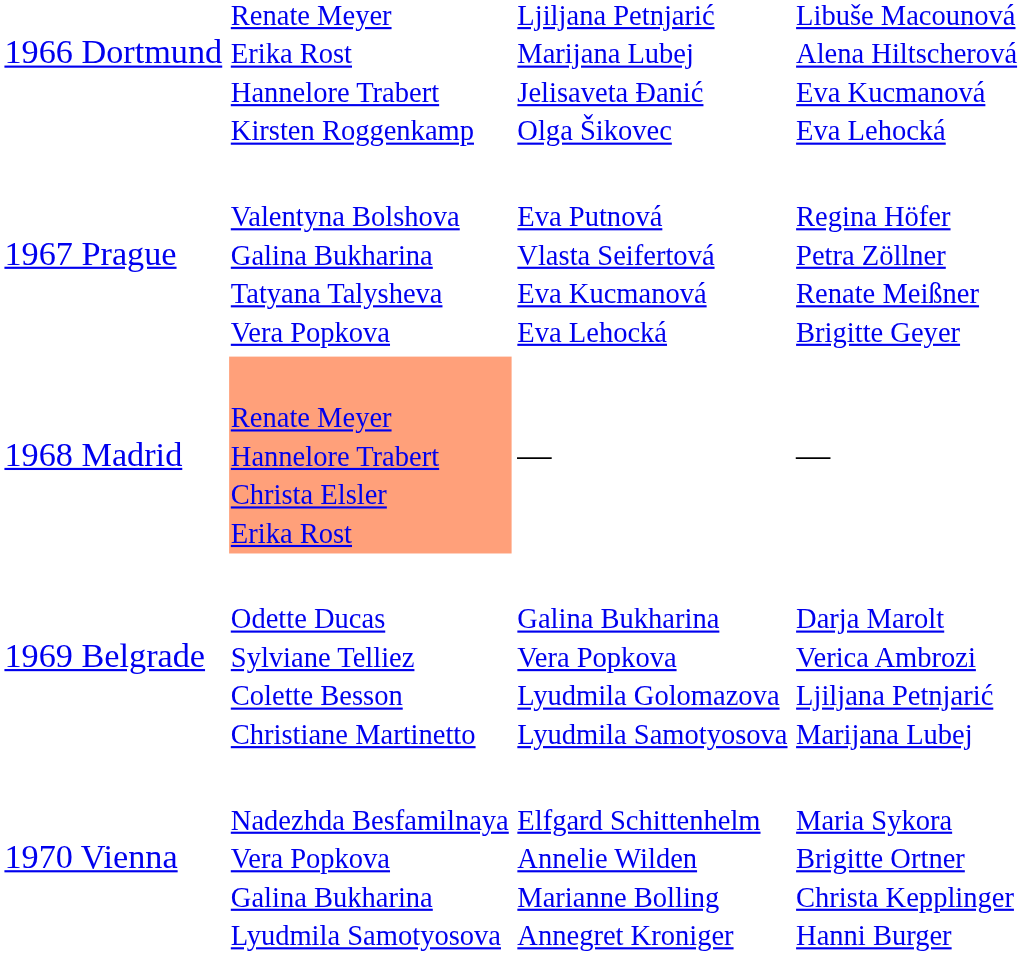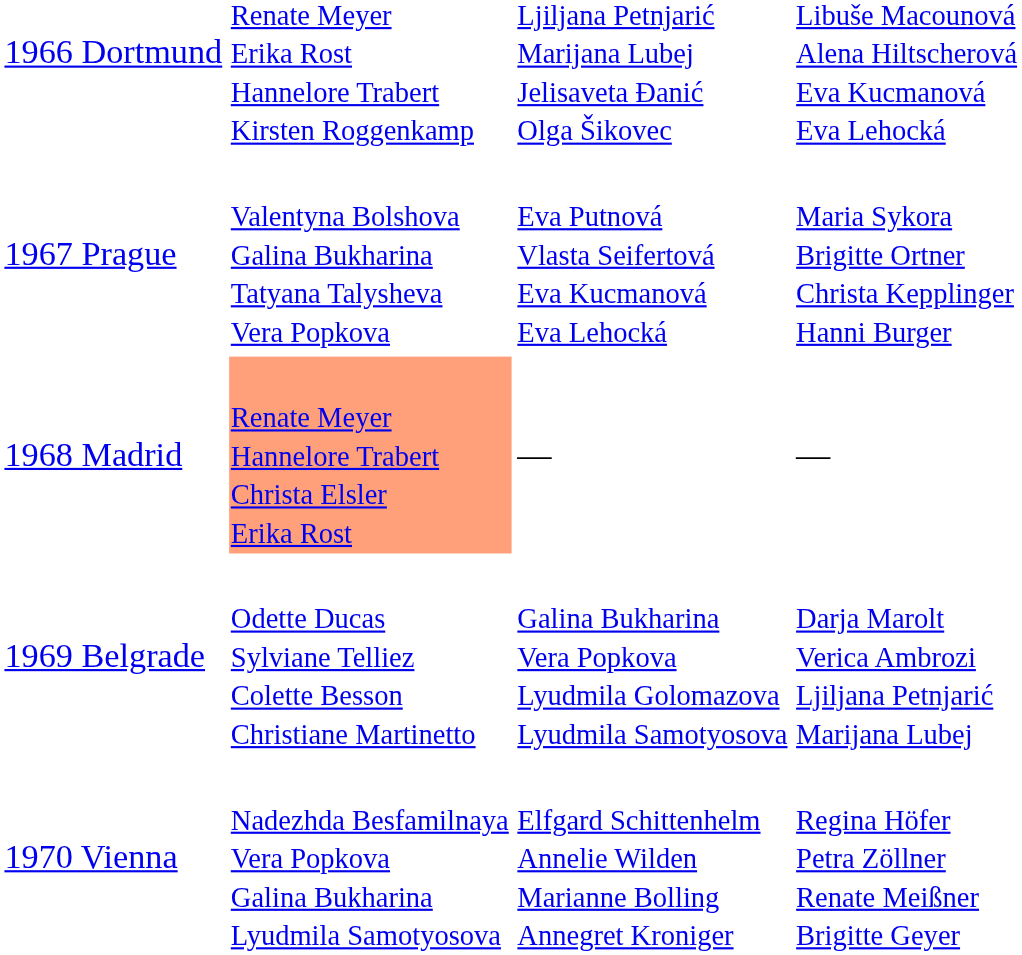1967 Prague | column 4: Regina Höfer Petra Zöllner Renate Meißner Brigitte Geyer -> Maria Sykora Brigitte Ortner Christa Kepplinger Hanni Burger
1970 Vienna | column 4: Maria Sykora Brigitte Ortner Christa Kepplinger Hanni Burger -> Regina Höfer Petra Zöllner Renate Meißner Brigitte Geyer
